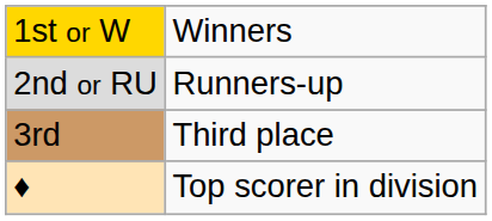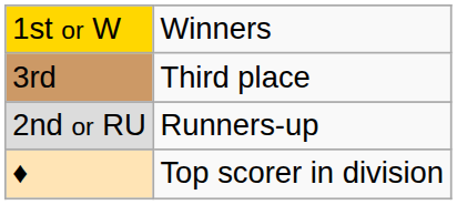rows swapped: 2nd or RU <-> 3rd
